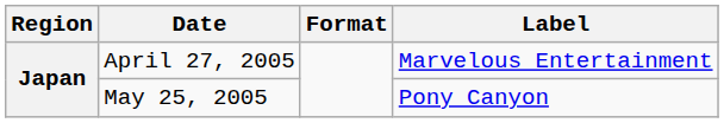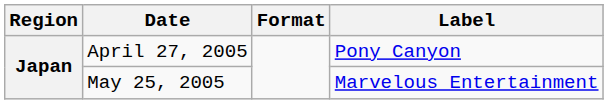April 27, 2005 | Label: Marvelous Entertainment -> Pony Canyon
May 25, 2005 | Label: Pony Canyon -> Marvelous Entertainment
